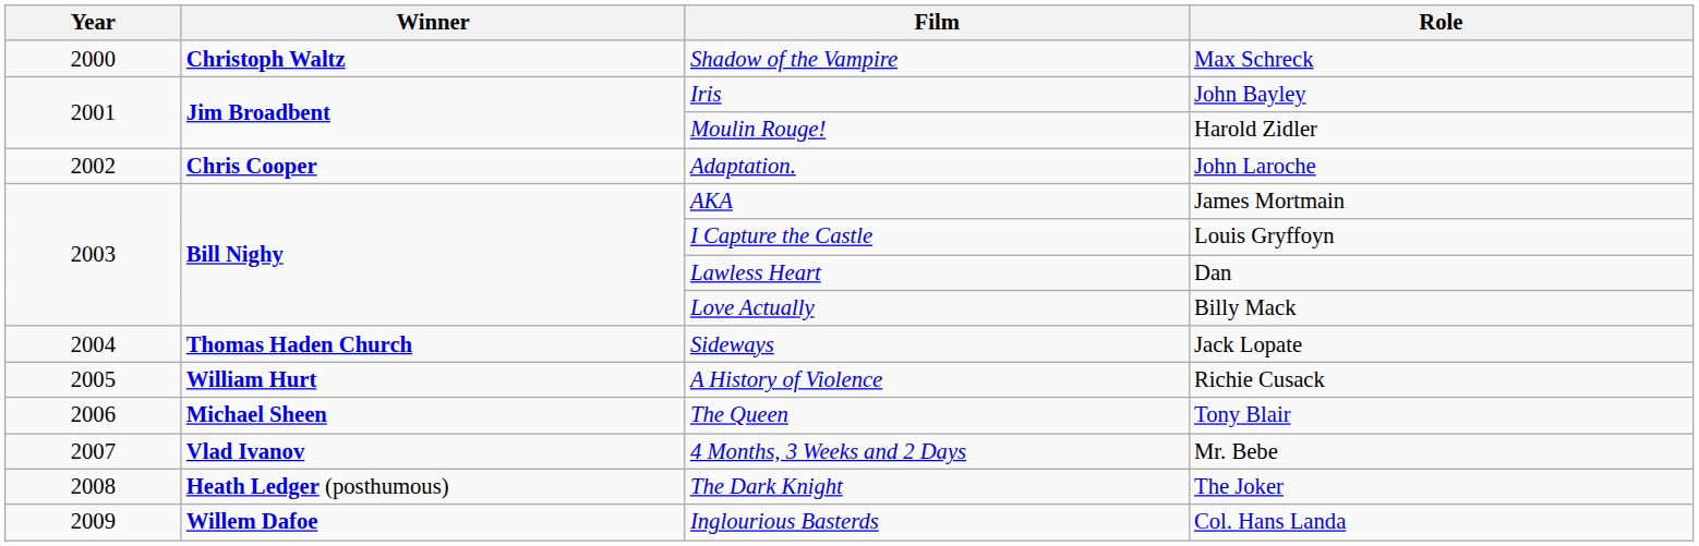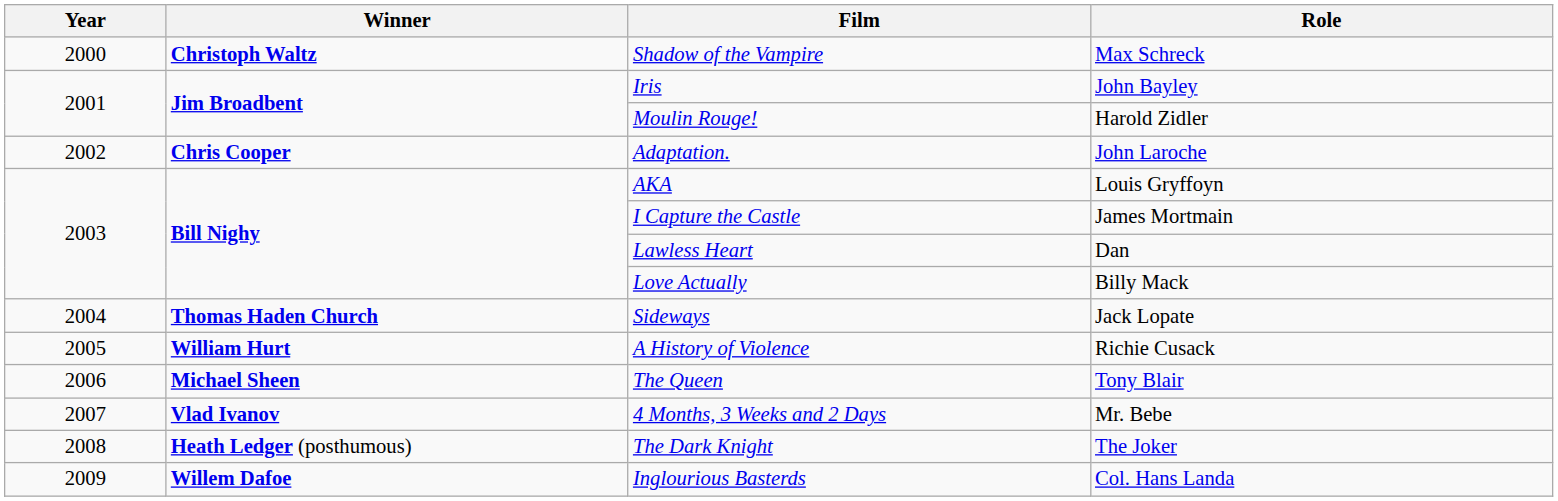AKA | Role: James Mortmain -> Louis Gryffoyn
I Capture the Castle | Role: Louis Gryffoyn -> James Mortmain
